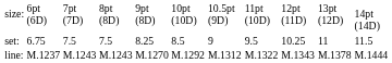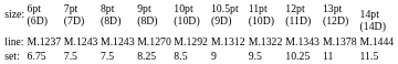rows swapped: set: <-> line:
